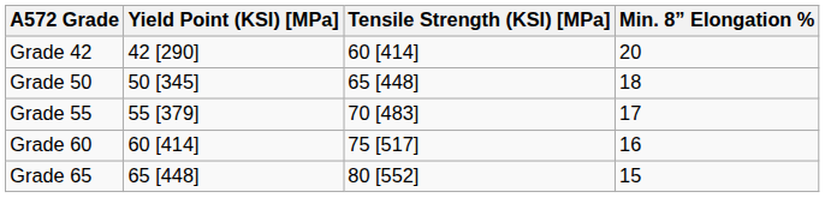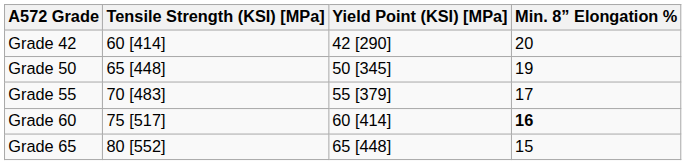columns swapped: Yield Point (KSI) [MPa] <-> Tensile Strength (KSI) [MPa]
Grade 50 | Min. 8” Elongation %: 18 -> 19
Grade 60 | Min. 8” Elongation %: normal -> bold
